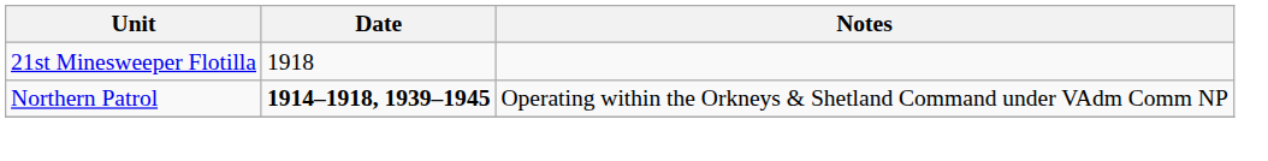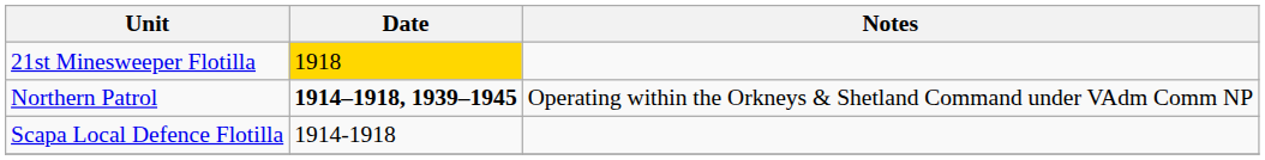21st Minesweeper Flotilla | Date: no background -> gold background
+ row: Scapa Local Defence Flotilla | 1914-1918
